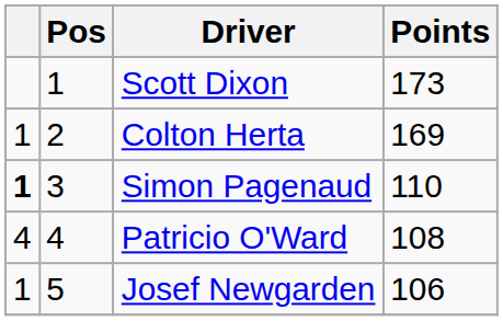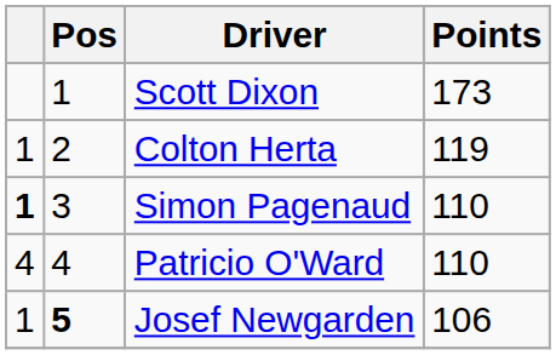Colton Herta | Points: 169 -> 119
Patricio O'Ward | Points: 108 -> 110
Josef Newgarden | Pos: normal -> bold
